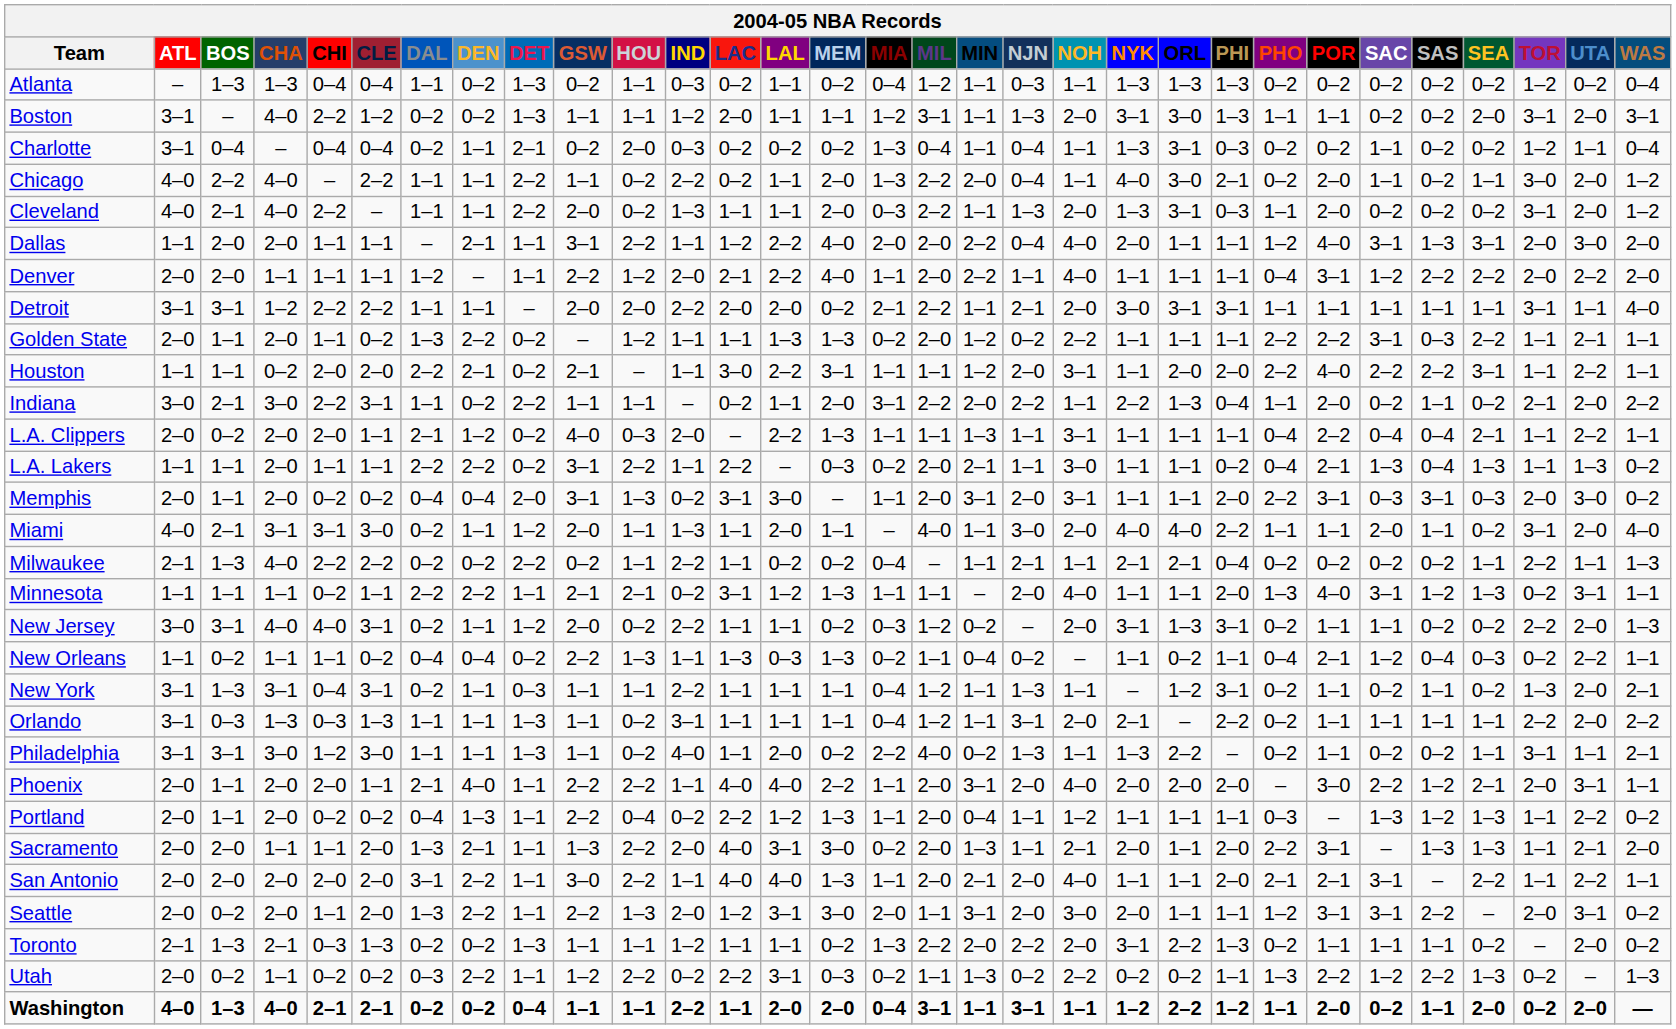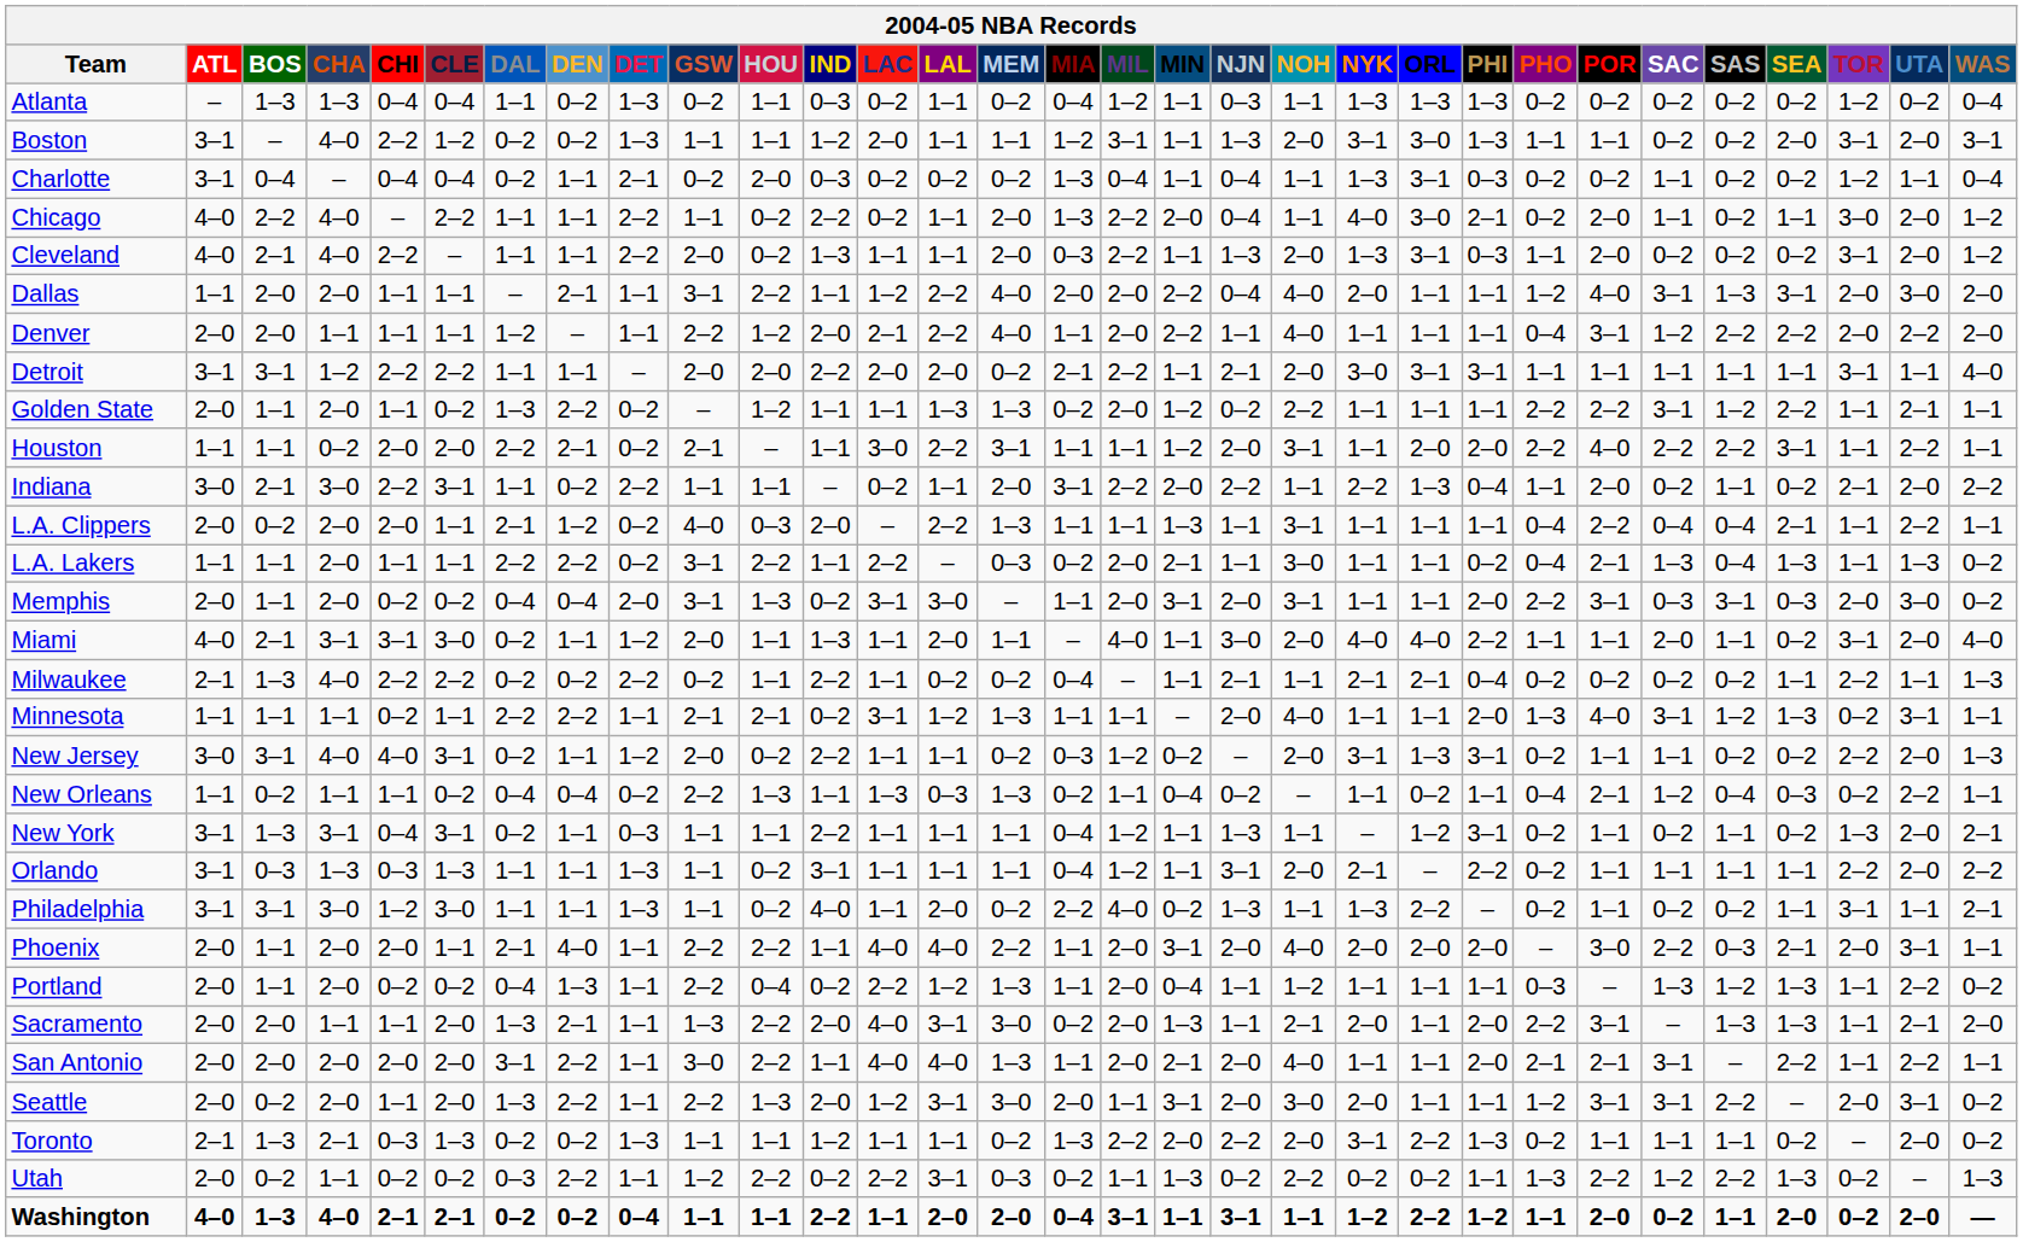Golden State | SAS: 0–3 -> 1–2
Phoenix | SAS: 1–2 -> 0–3
